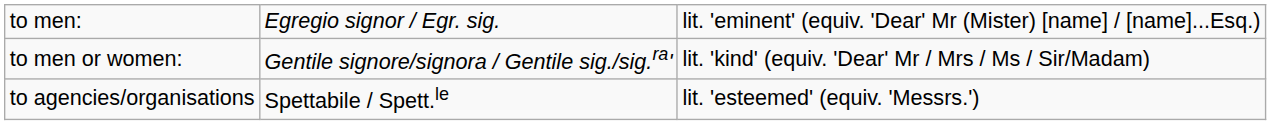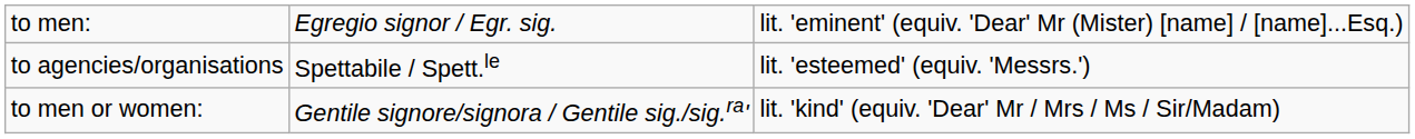rows swapped: to men or women: <-> to agencies/organisations
